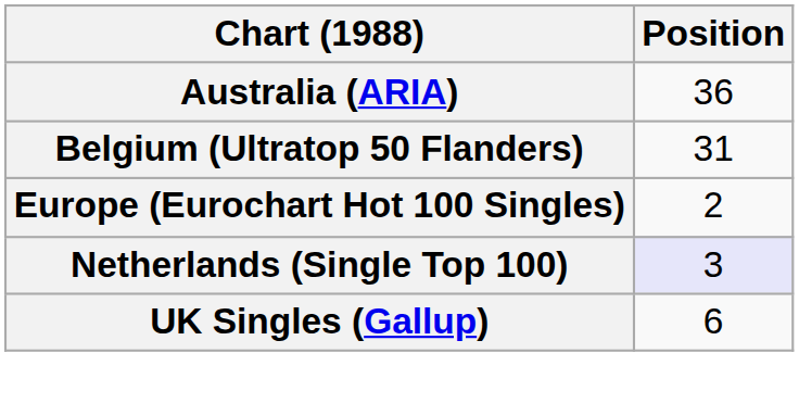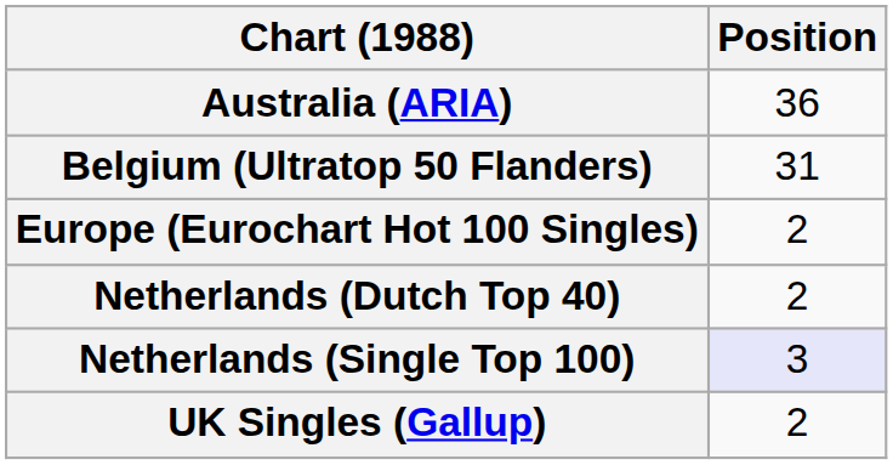+ row: Netherlands (Dutch Top 40) | 2
UK Singles (Gallup) | Position: 6 -> 2
